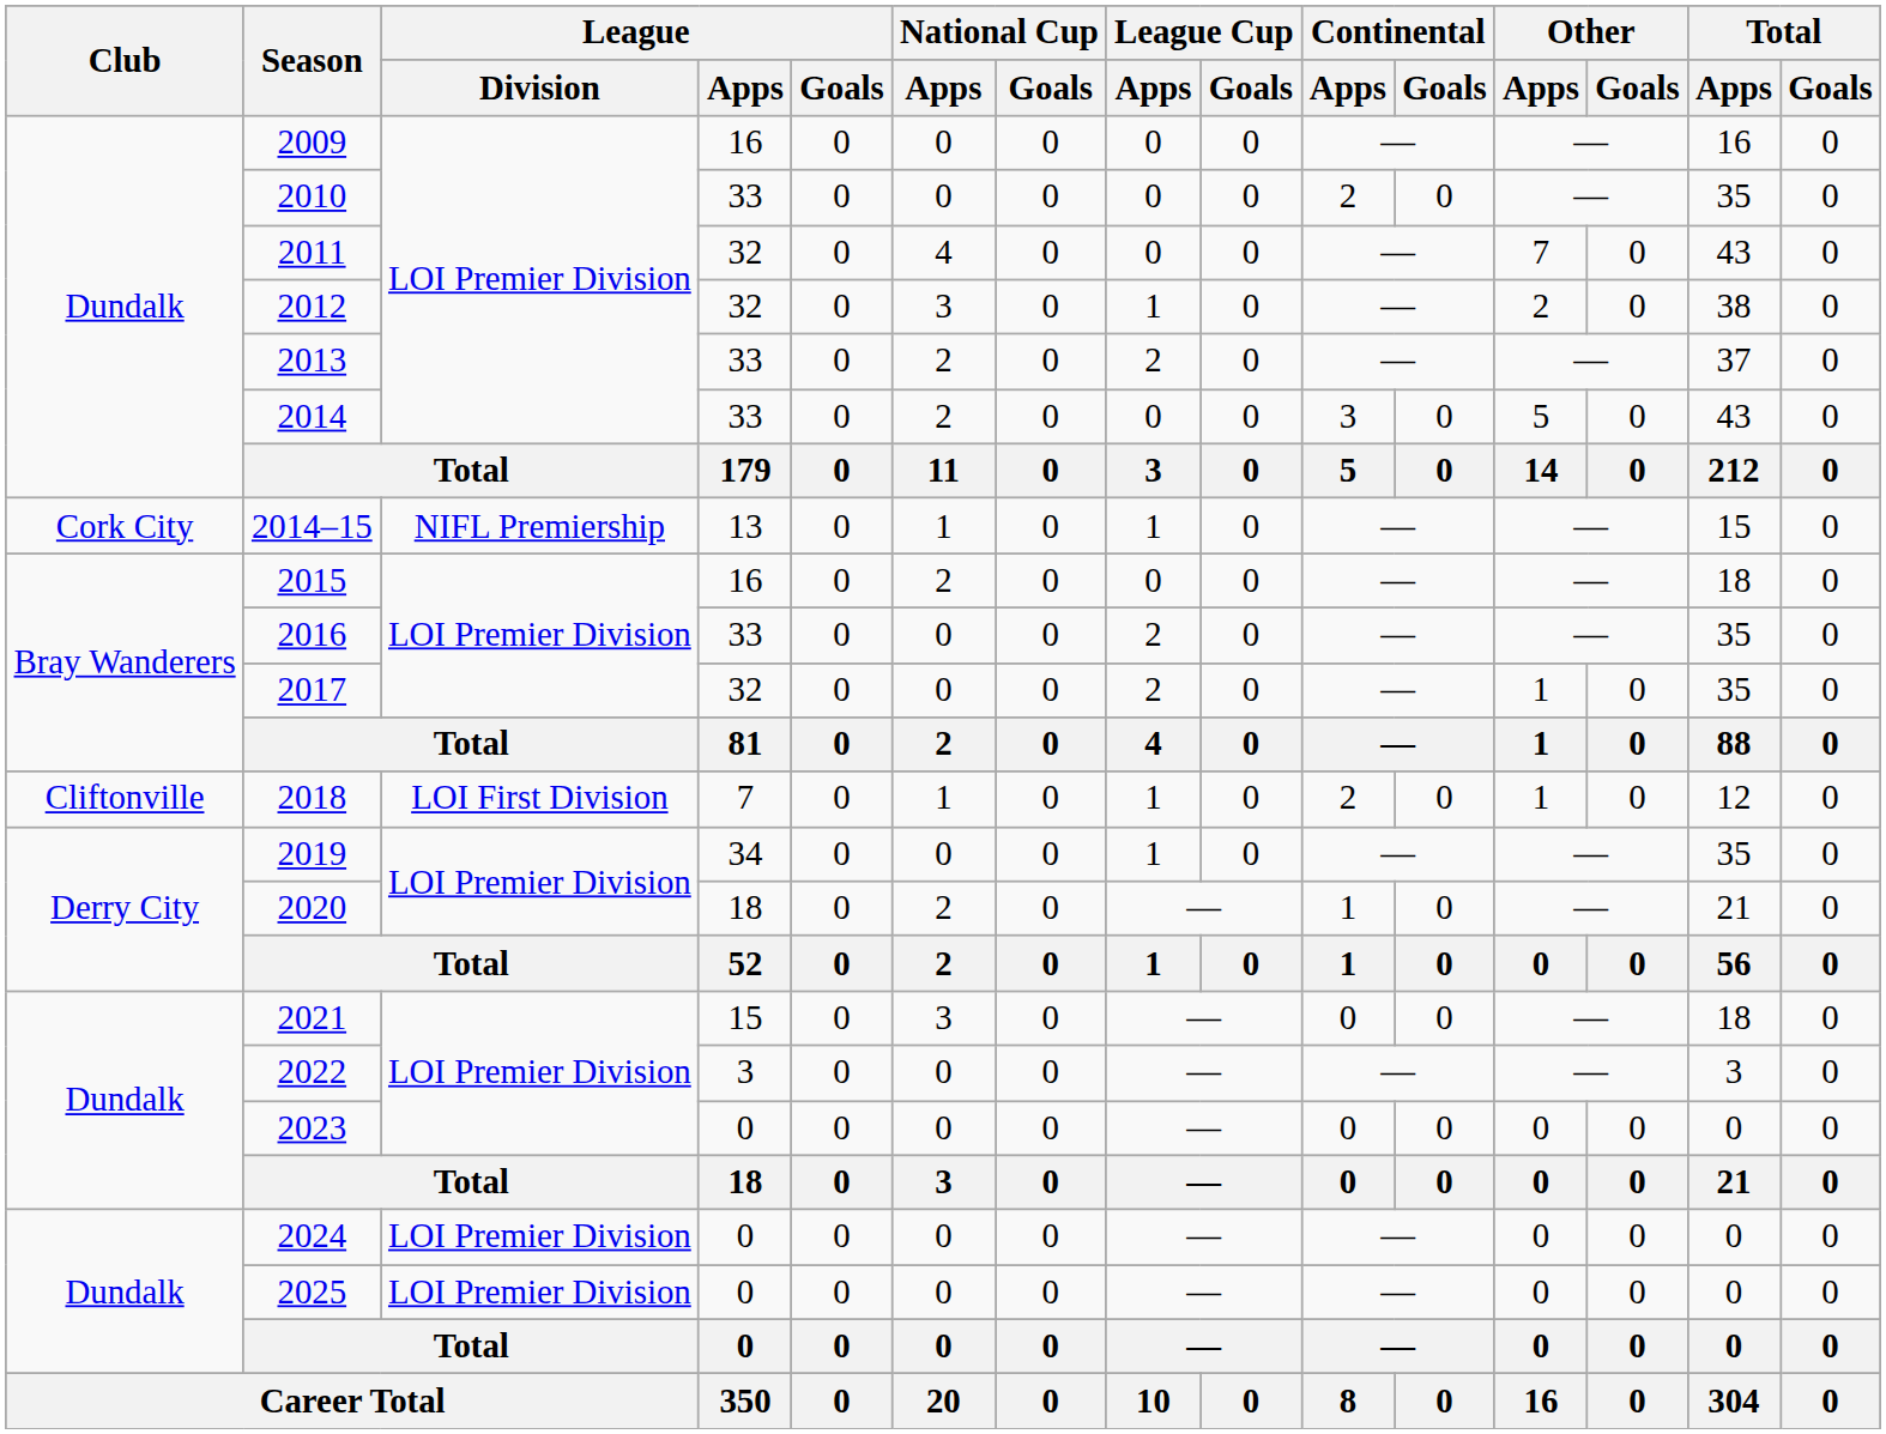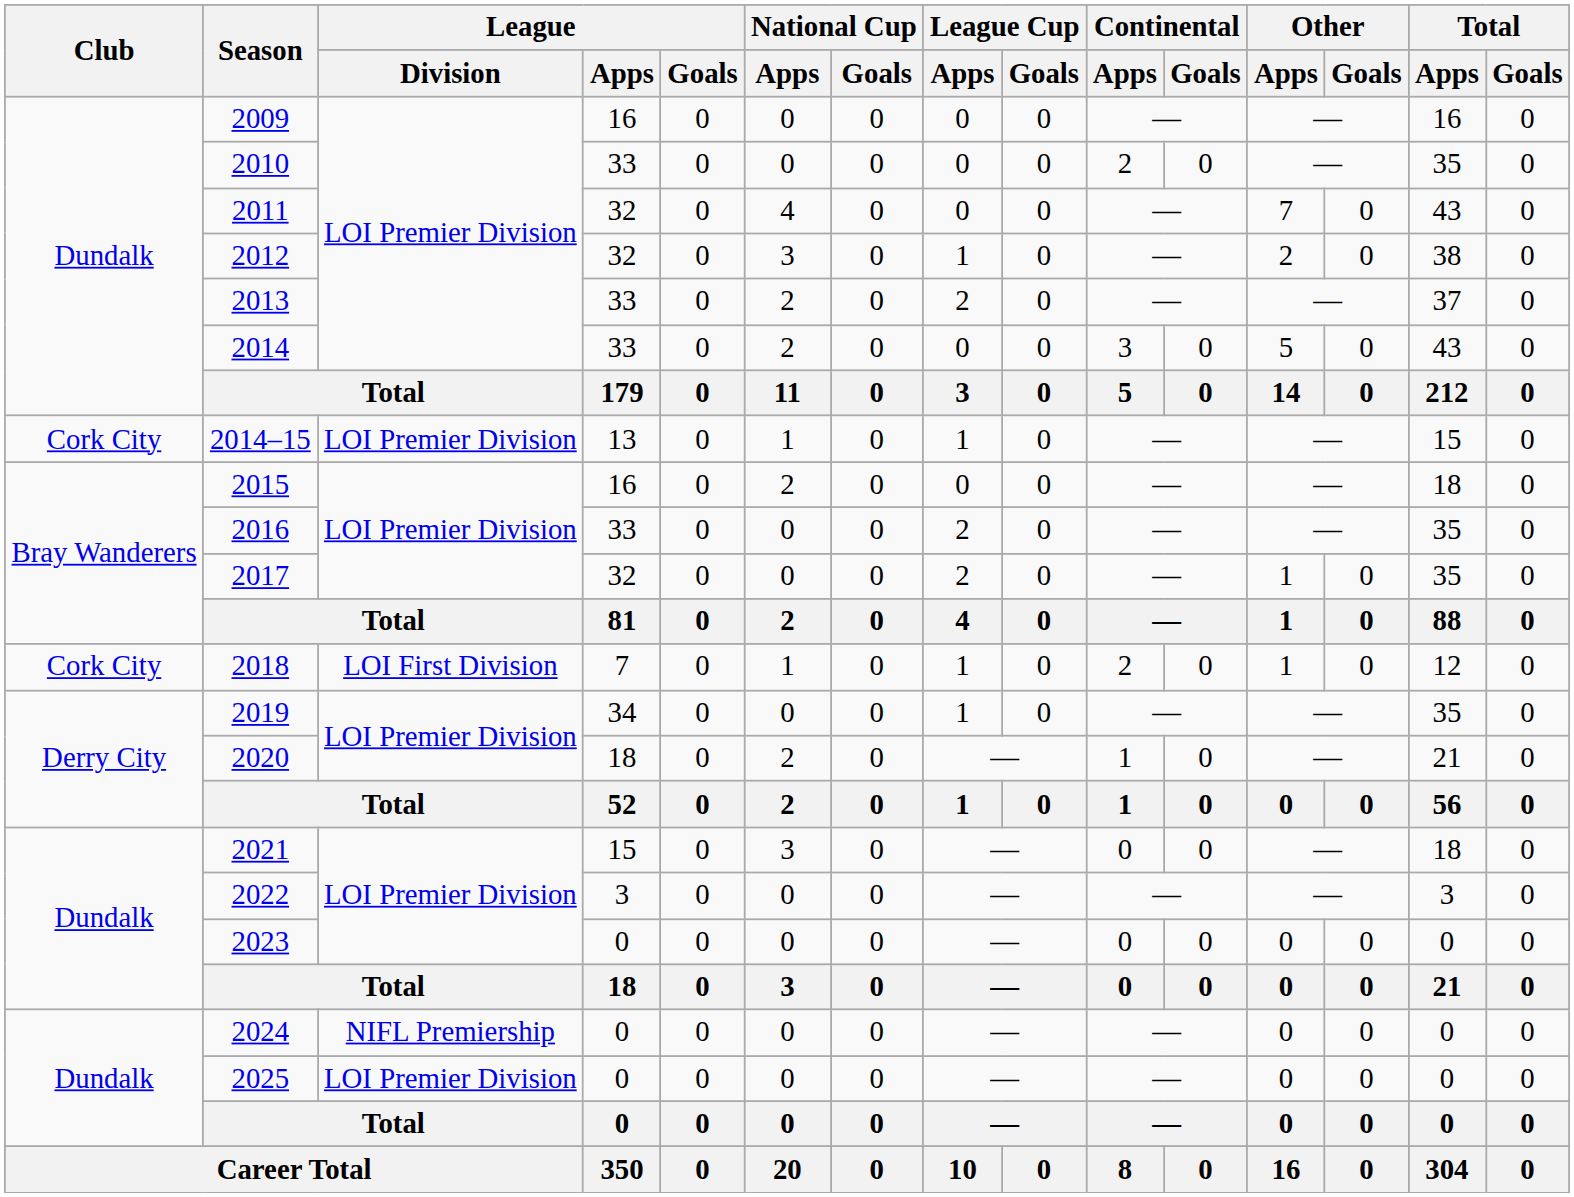2014–15 | League / Division: NIFL Premiership -> LOI Premier Division
2018 | Club: Cliftonville -> Cork City
2024 | League / Division: LOI Premier Division -> NIFL Premiership
